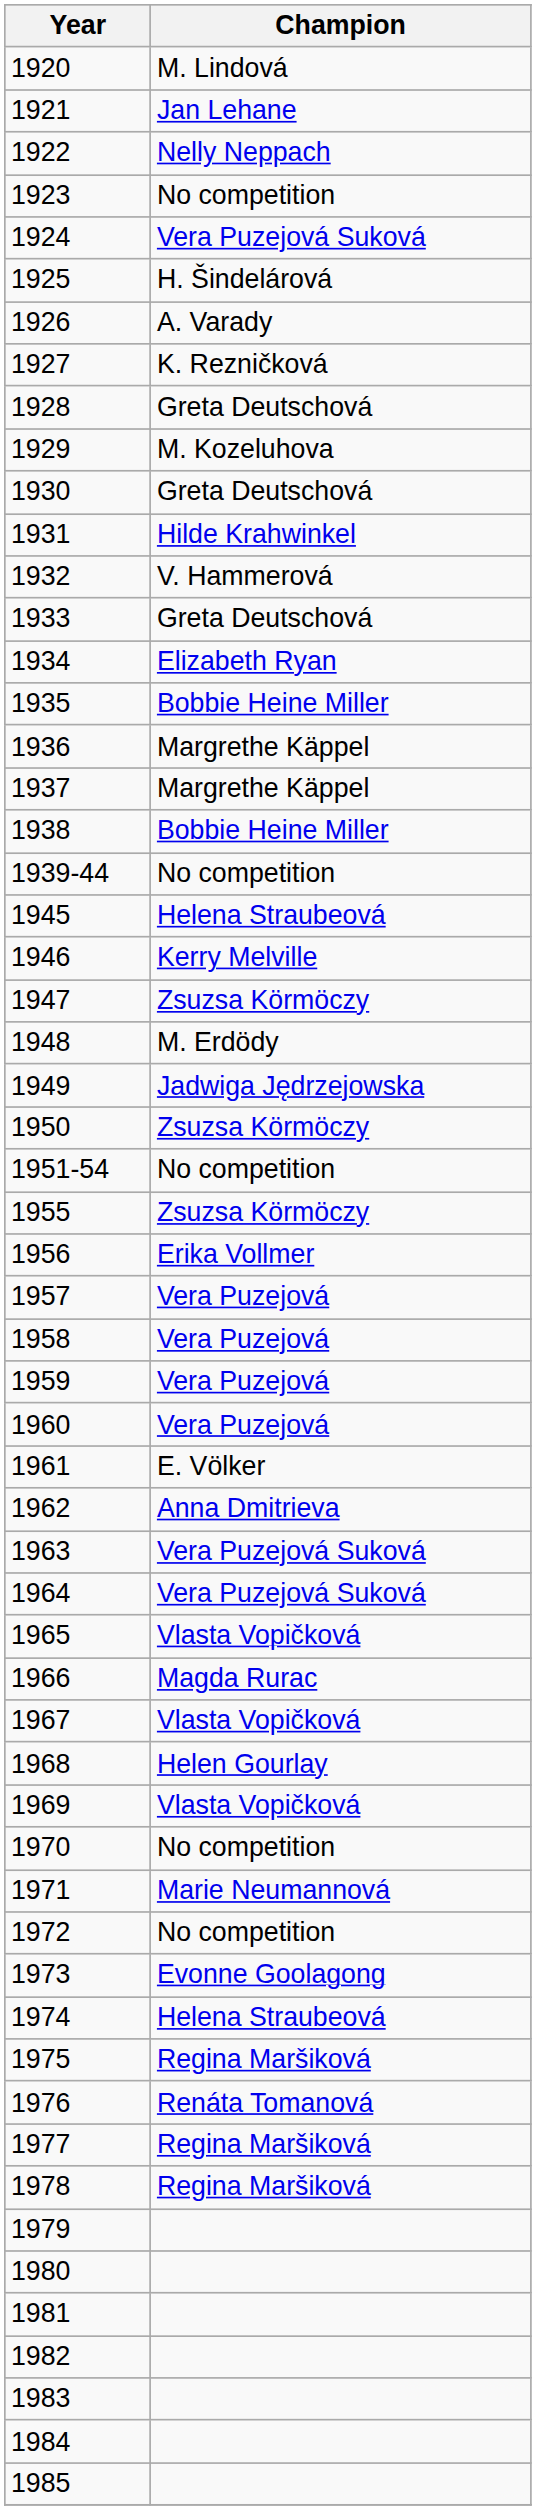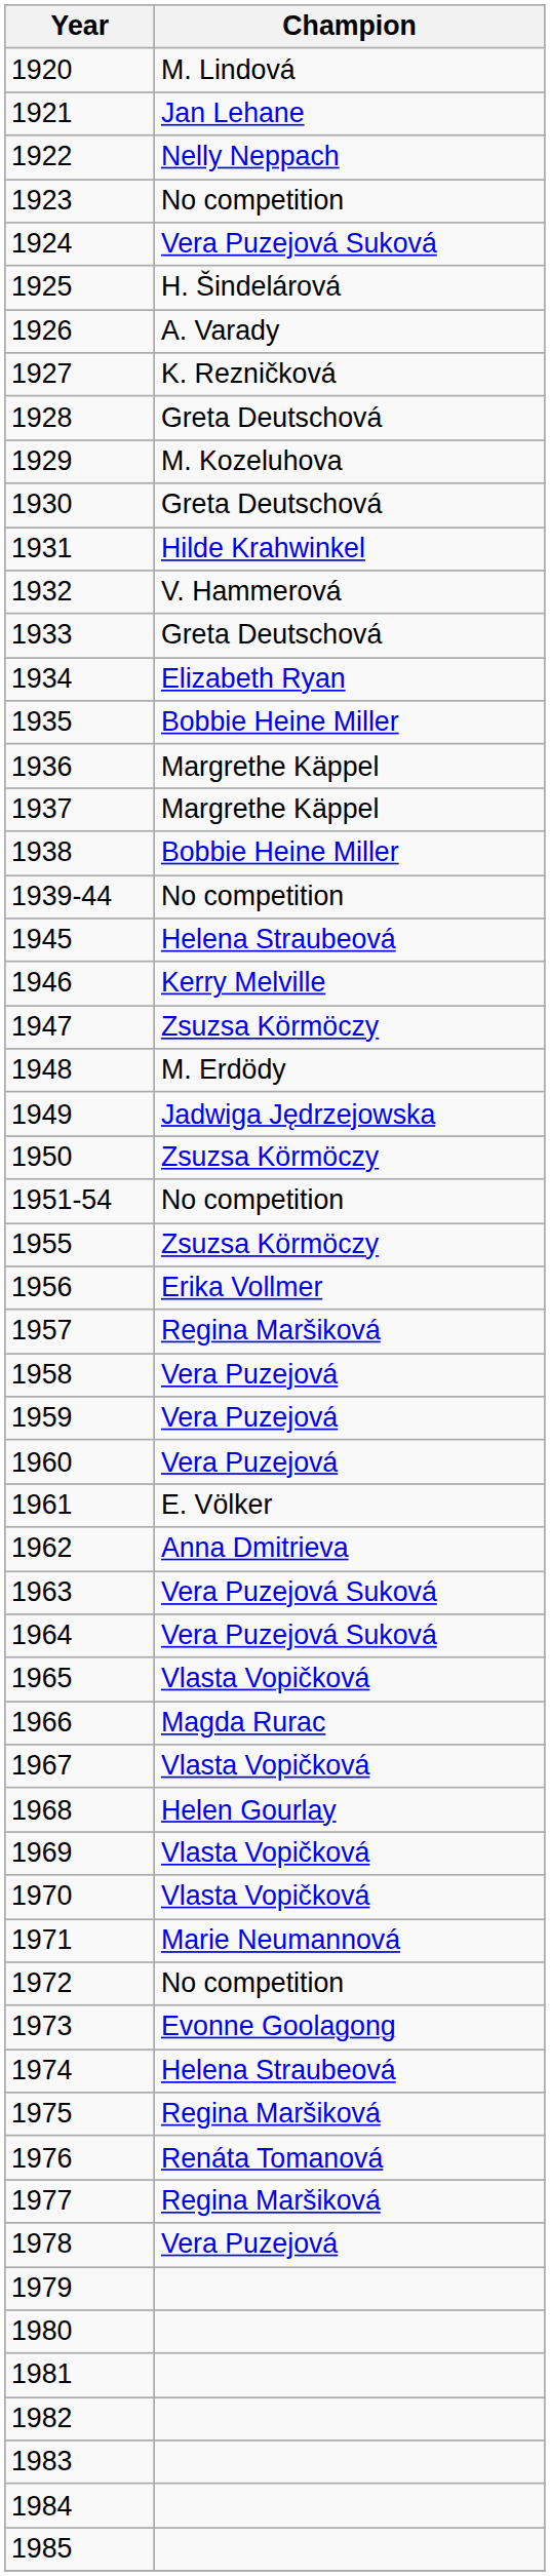1957 | Champion: Vera Puzejová -> Regina Maršiková
1970 | Champion: No competition -> Vlasta Vopičková
1978 | Champion: Regina Maršiková -> Vera Puzejová
